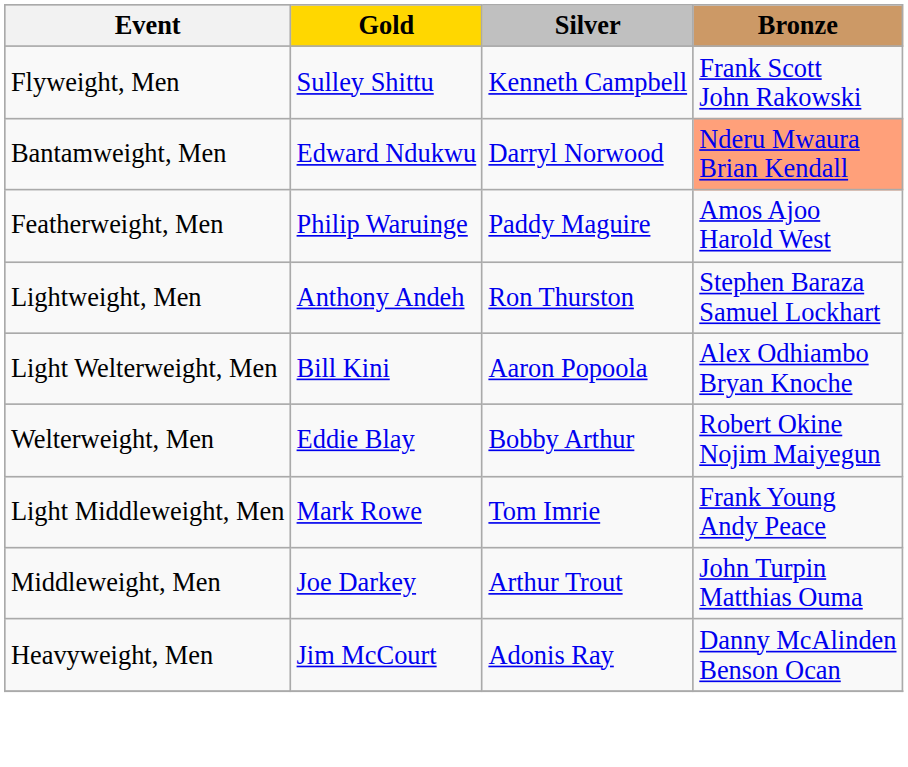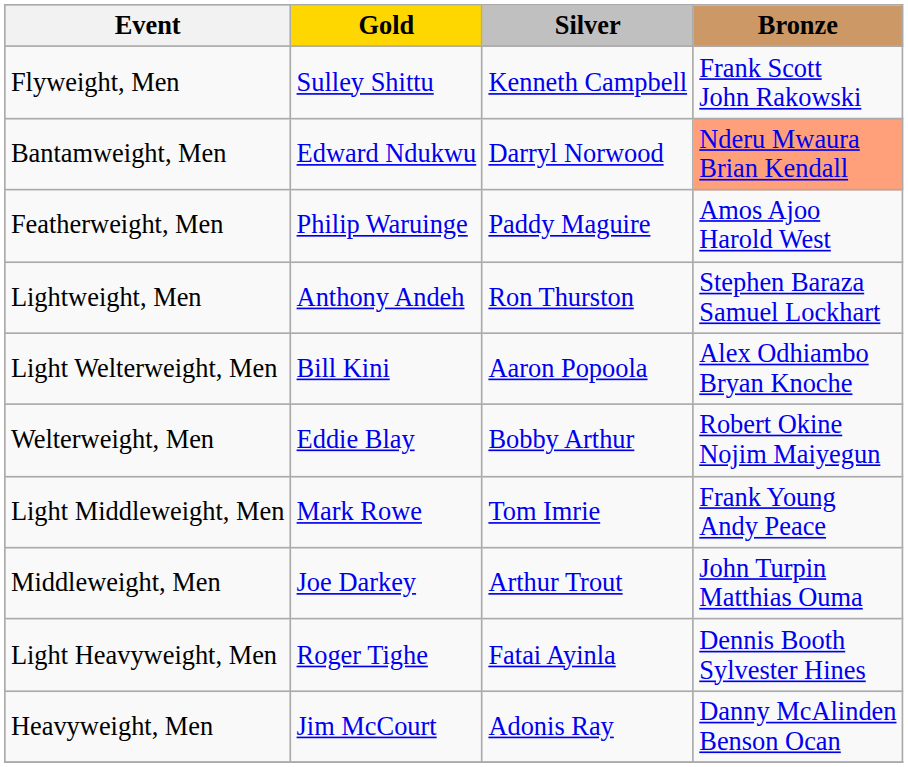+ row: Light Heavyweight, Men | Roger Tighe | Fatai Ayinla | Dennis Booth Sylvester Hines
